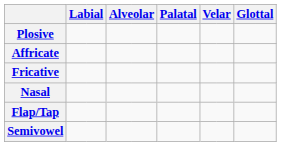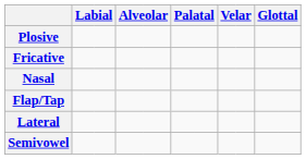- row: Affricate
+ row: Lateral
